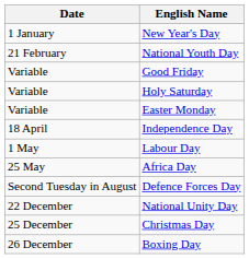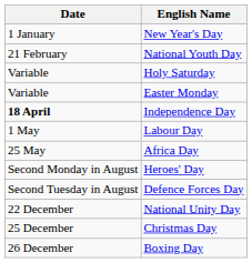- row: Variable | Good Friday
Independence Day | Date: normal -> bold
+ row: Second Monday in August | Heroes' Day
